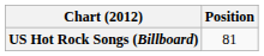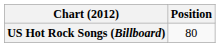US Hot Rock Songs (Billboard) | Position: 81 -> 80
